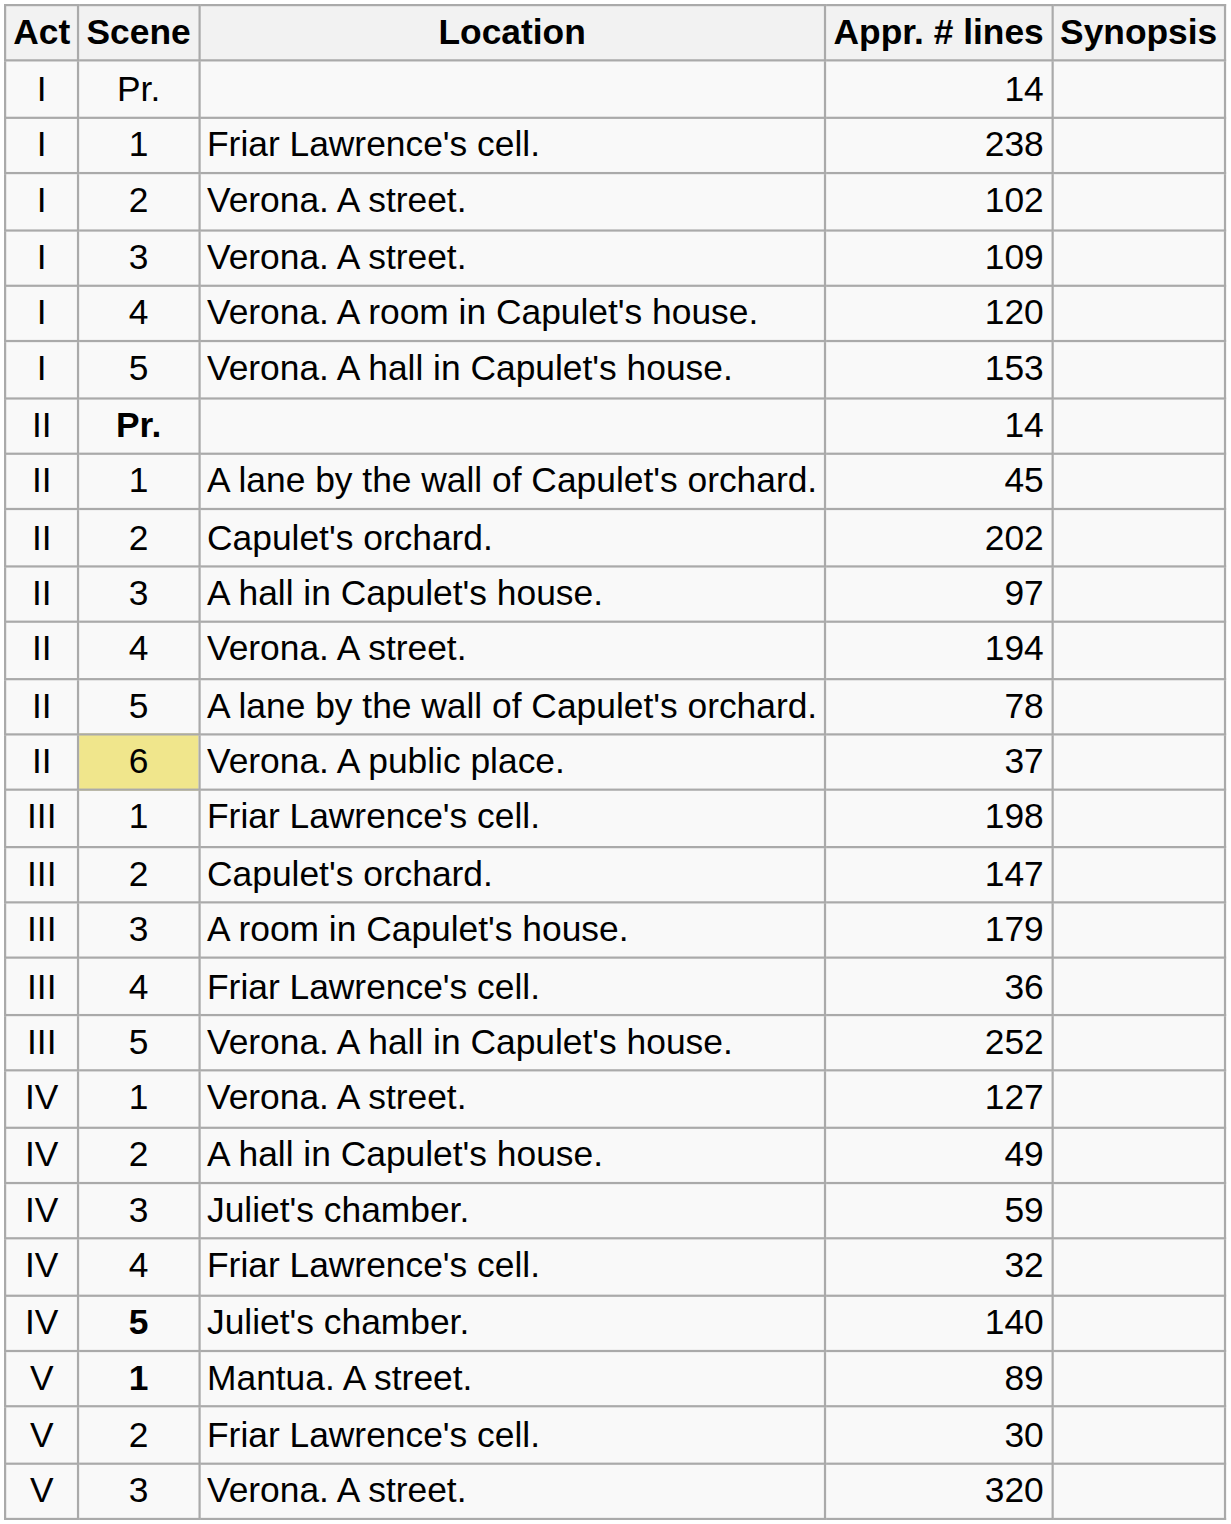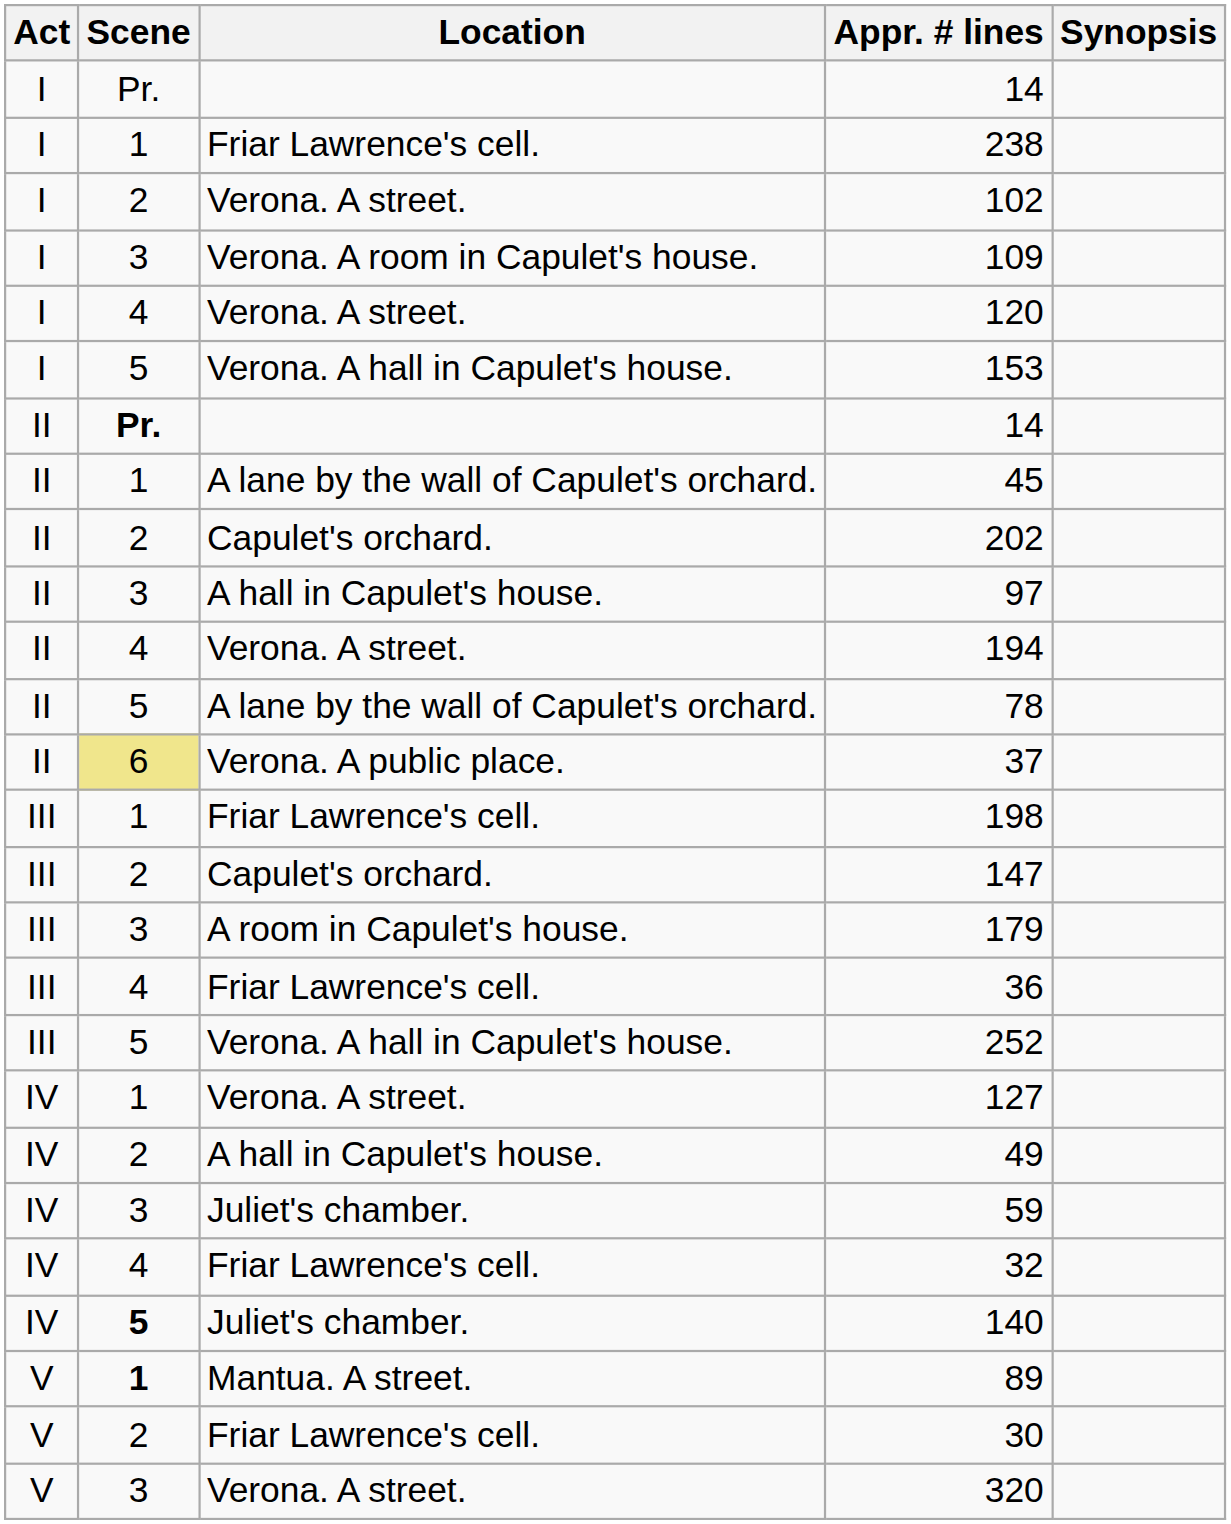109 | Location: Verona. A street. -> Verona. A room in Capulet's house.
120 | Location: Verona. A room in Capulet's house. -> Verona. A street.
